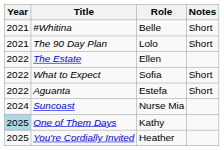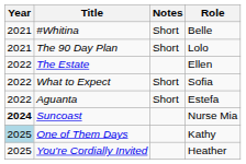columns swapped: Role <-> Notes
Suncoast | Year: normal -> bold
